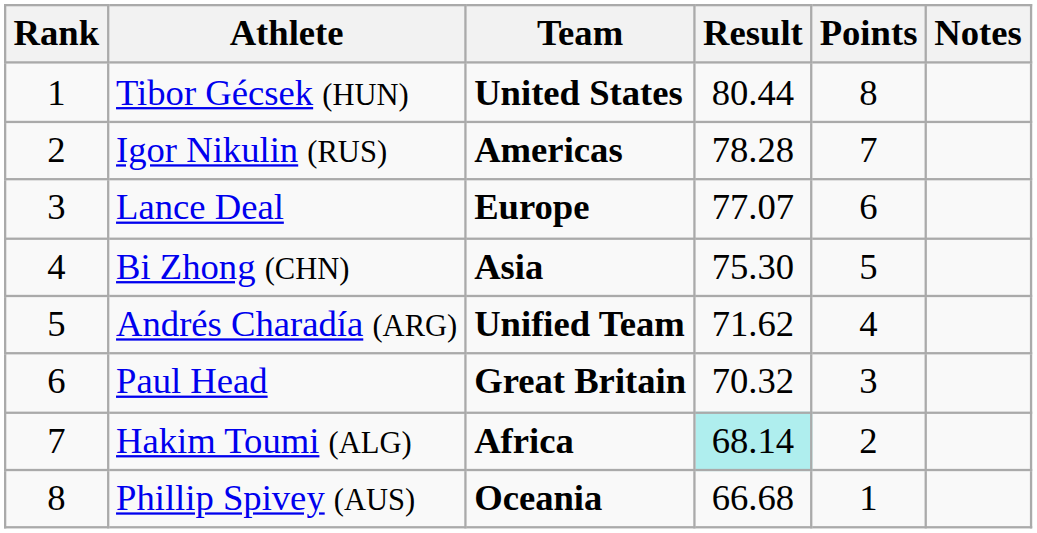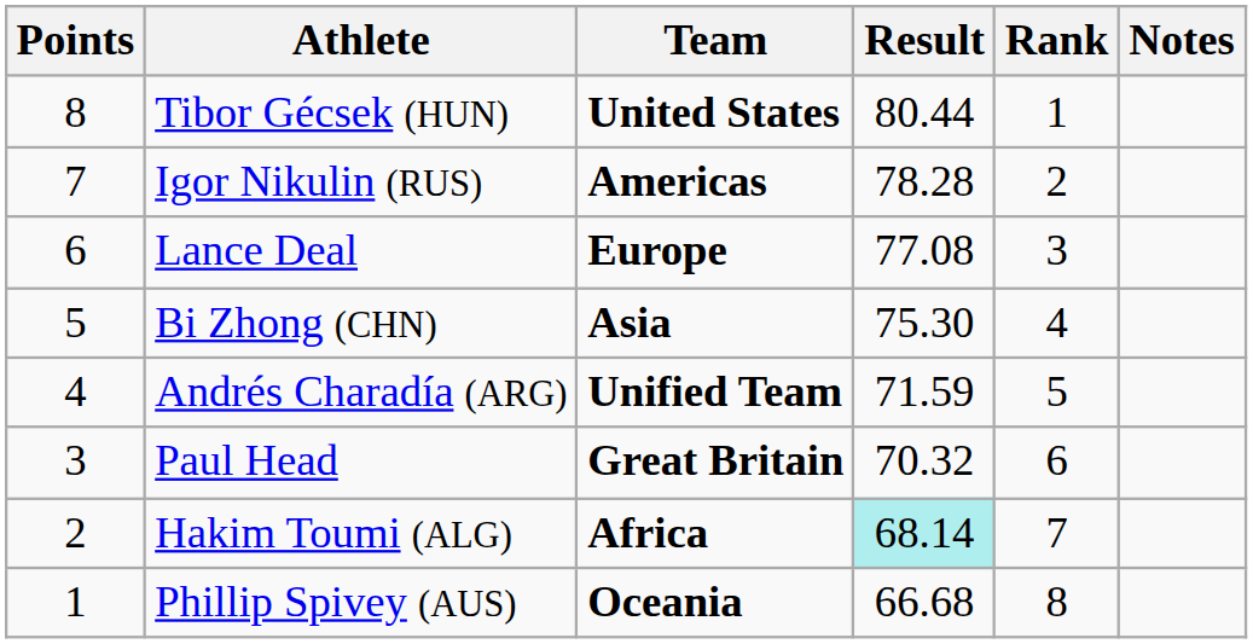columns swapped: Rank <-> Points
Lance Deal | Result: 77.07 -> 77.08
Andrés Charadía (ARG) | Result: 71.62 -> 71.59
